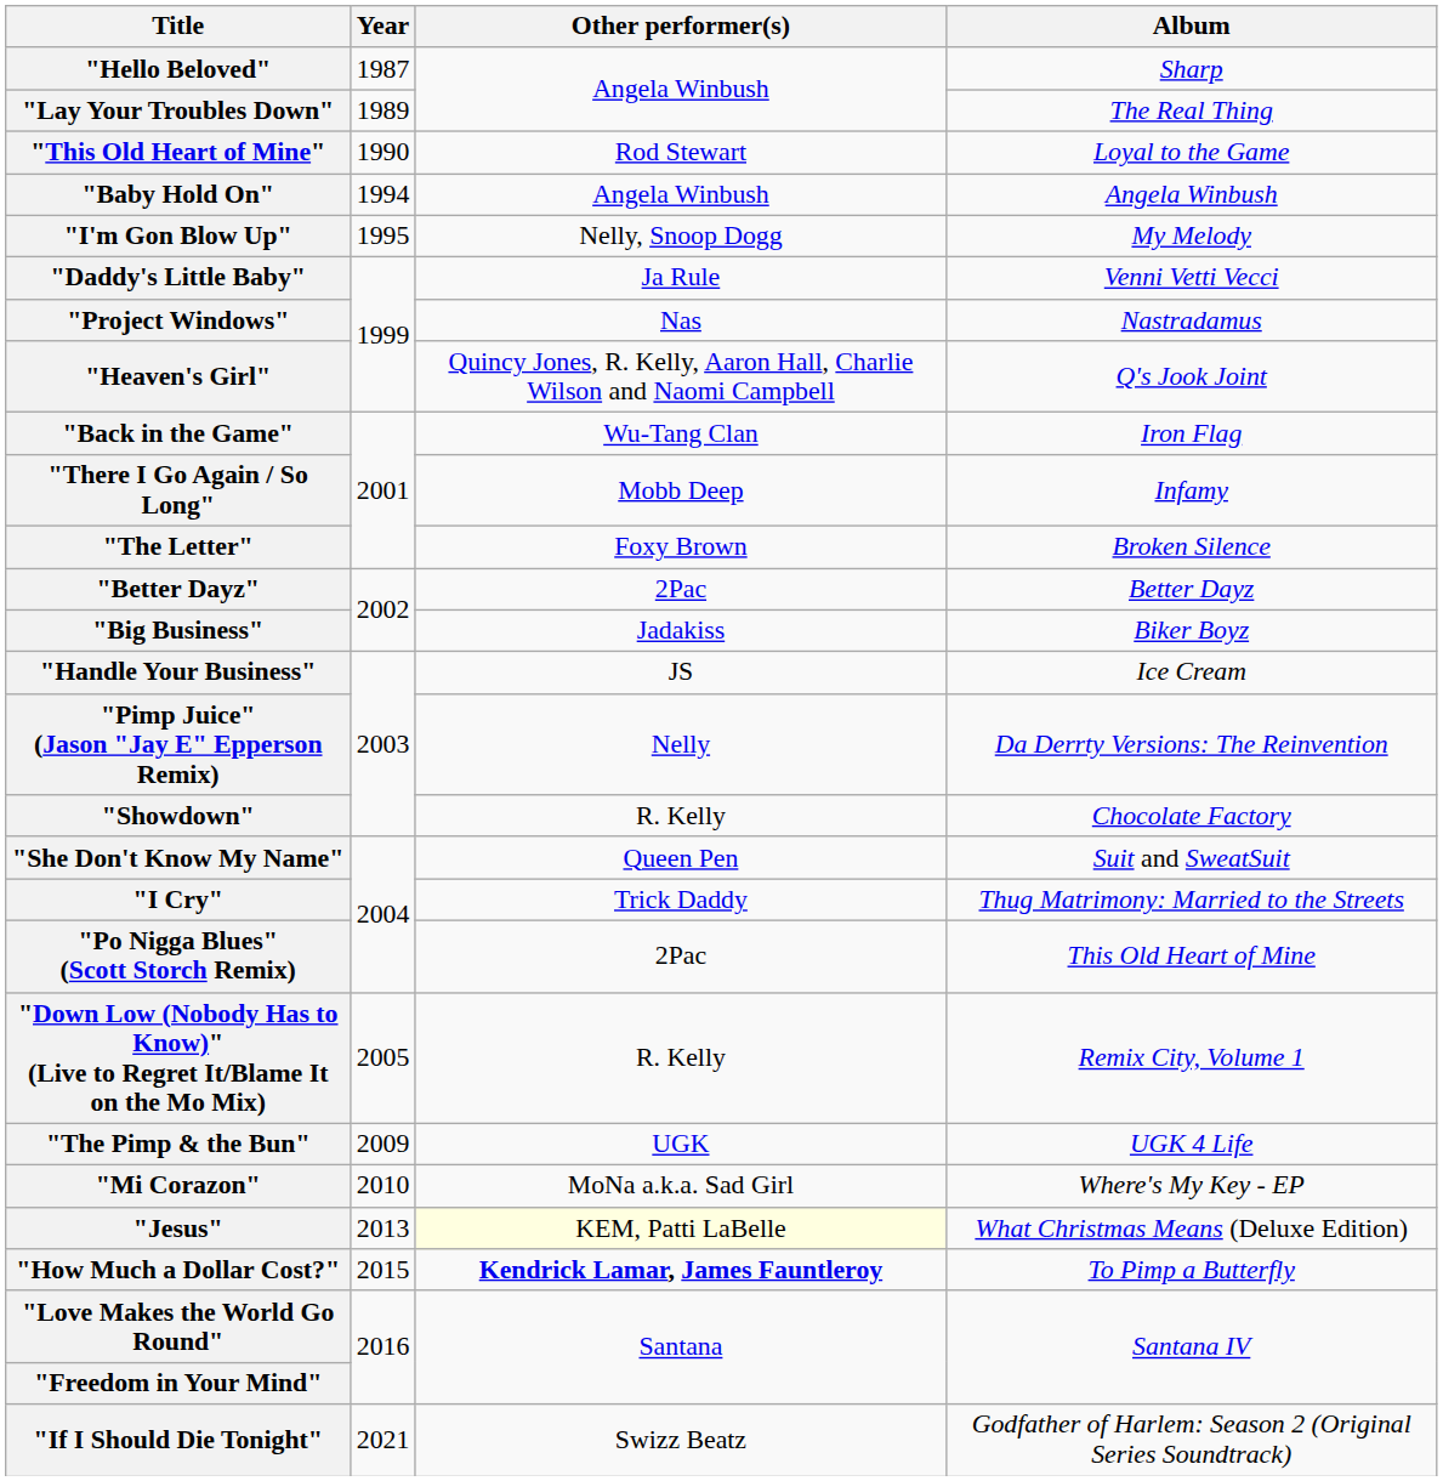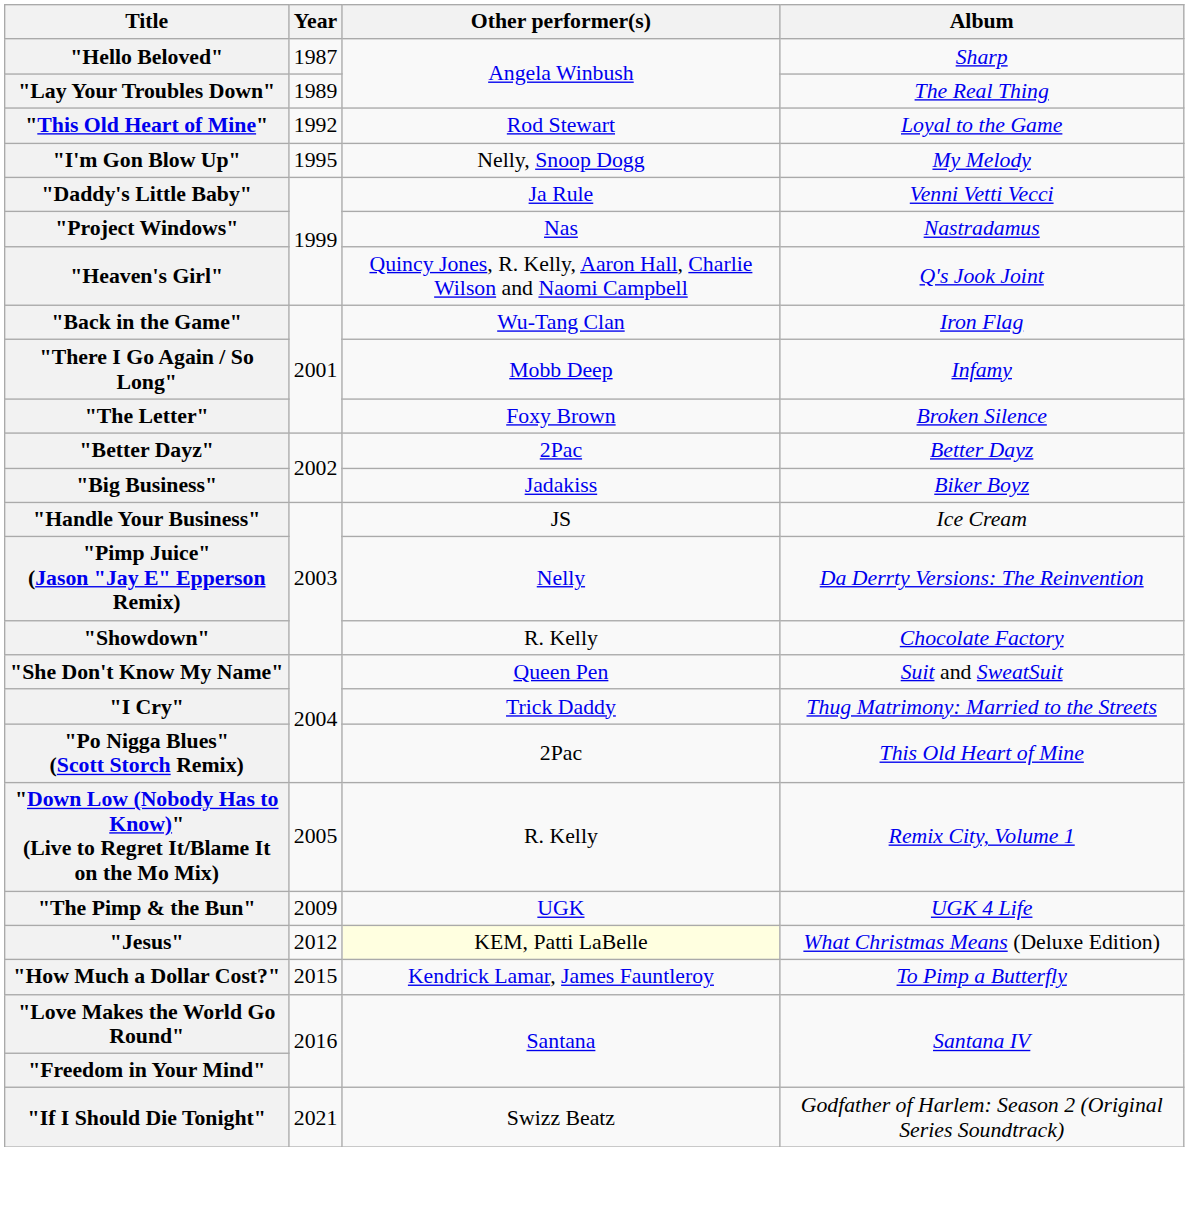"This Old Heart of Mine" | Year: 1990 -> 1992
- row: "Baby Hold On" | 1994 | Angela Winbush | Angela Winbush
- row: "Mi Corazon" | 2010 | MoNa a.k.a. Sad Girl | Where's My Key - EP
"Jesus" | Year: 2013 -> 2012
"How Much a Dollar Cost?" | Other performer(s): bold -> normal
